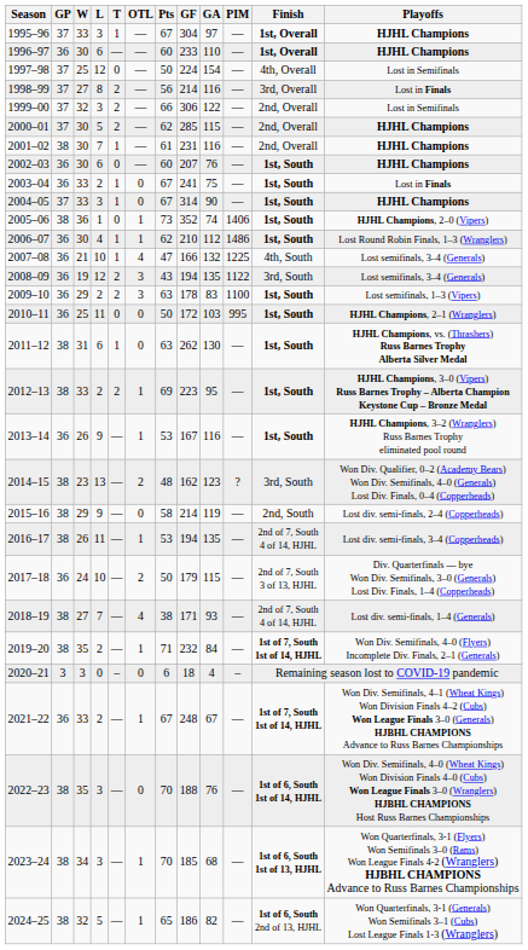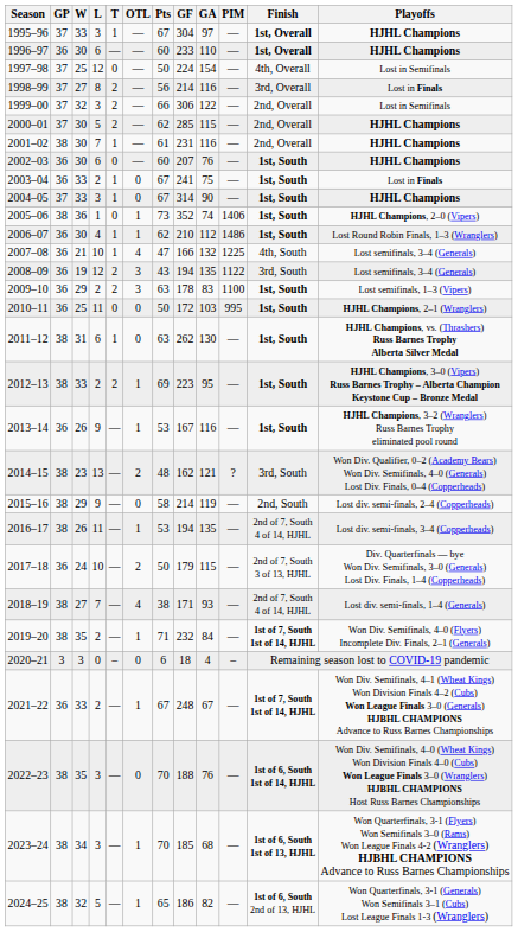2014–15 | GA: 123 -> 121
